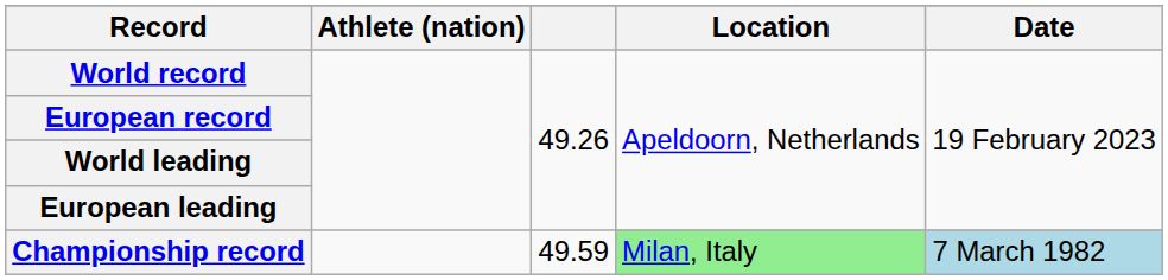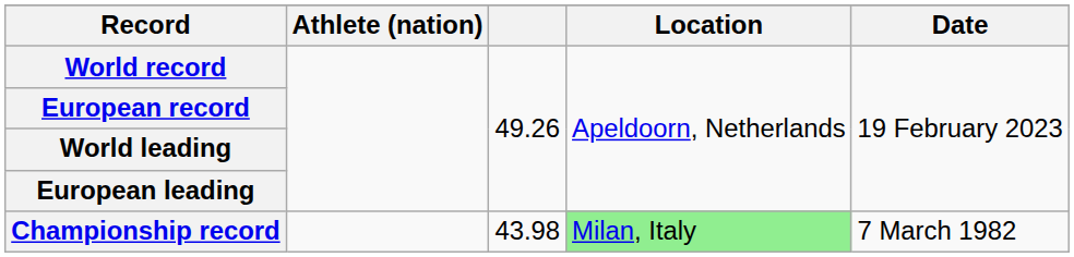Championship record | column 3: 49.59 -> 43.98
Championship record | Date: lightblue background -> no background
